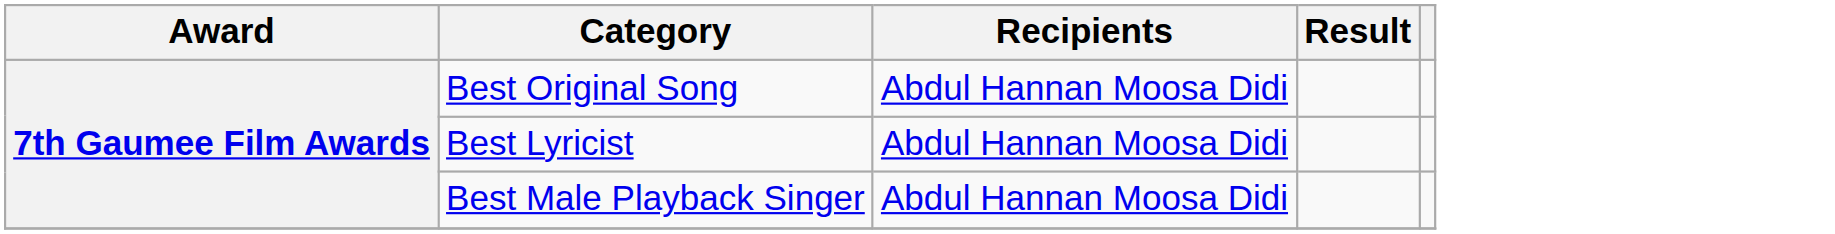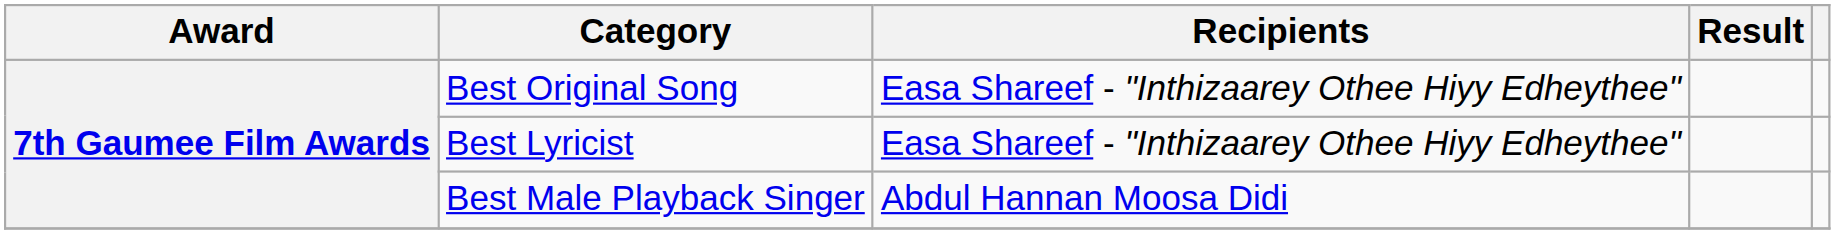Best Original Song | Recipients: Abdul Hannan Moosa Didi -> Easa Shareef - "Inthizaarey Othee Hiyy Edheythee"
Best Lyricist | Recipients: Abdul Hannan Moosa Didi -> Easa Shareef - "Inthizaarey Othee Hiyy Edheythee"
